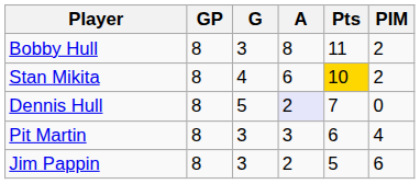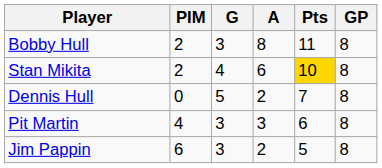columns swapped: GP <-> PIM
Dennis Hull | A: lavender background -> no background
